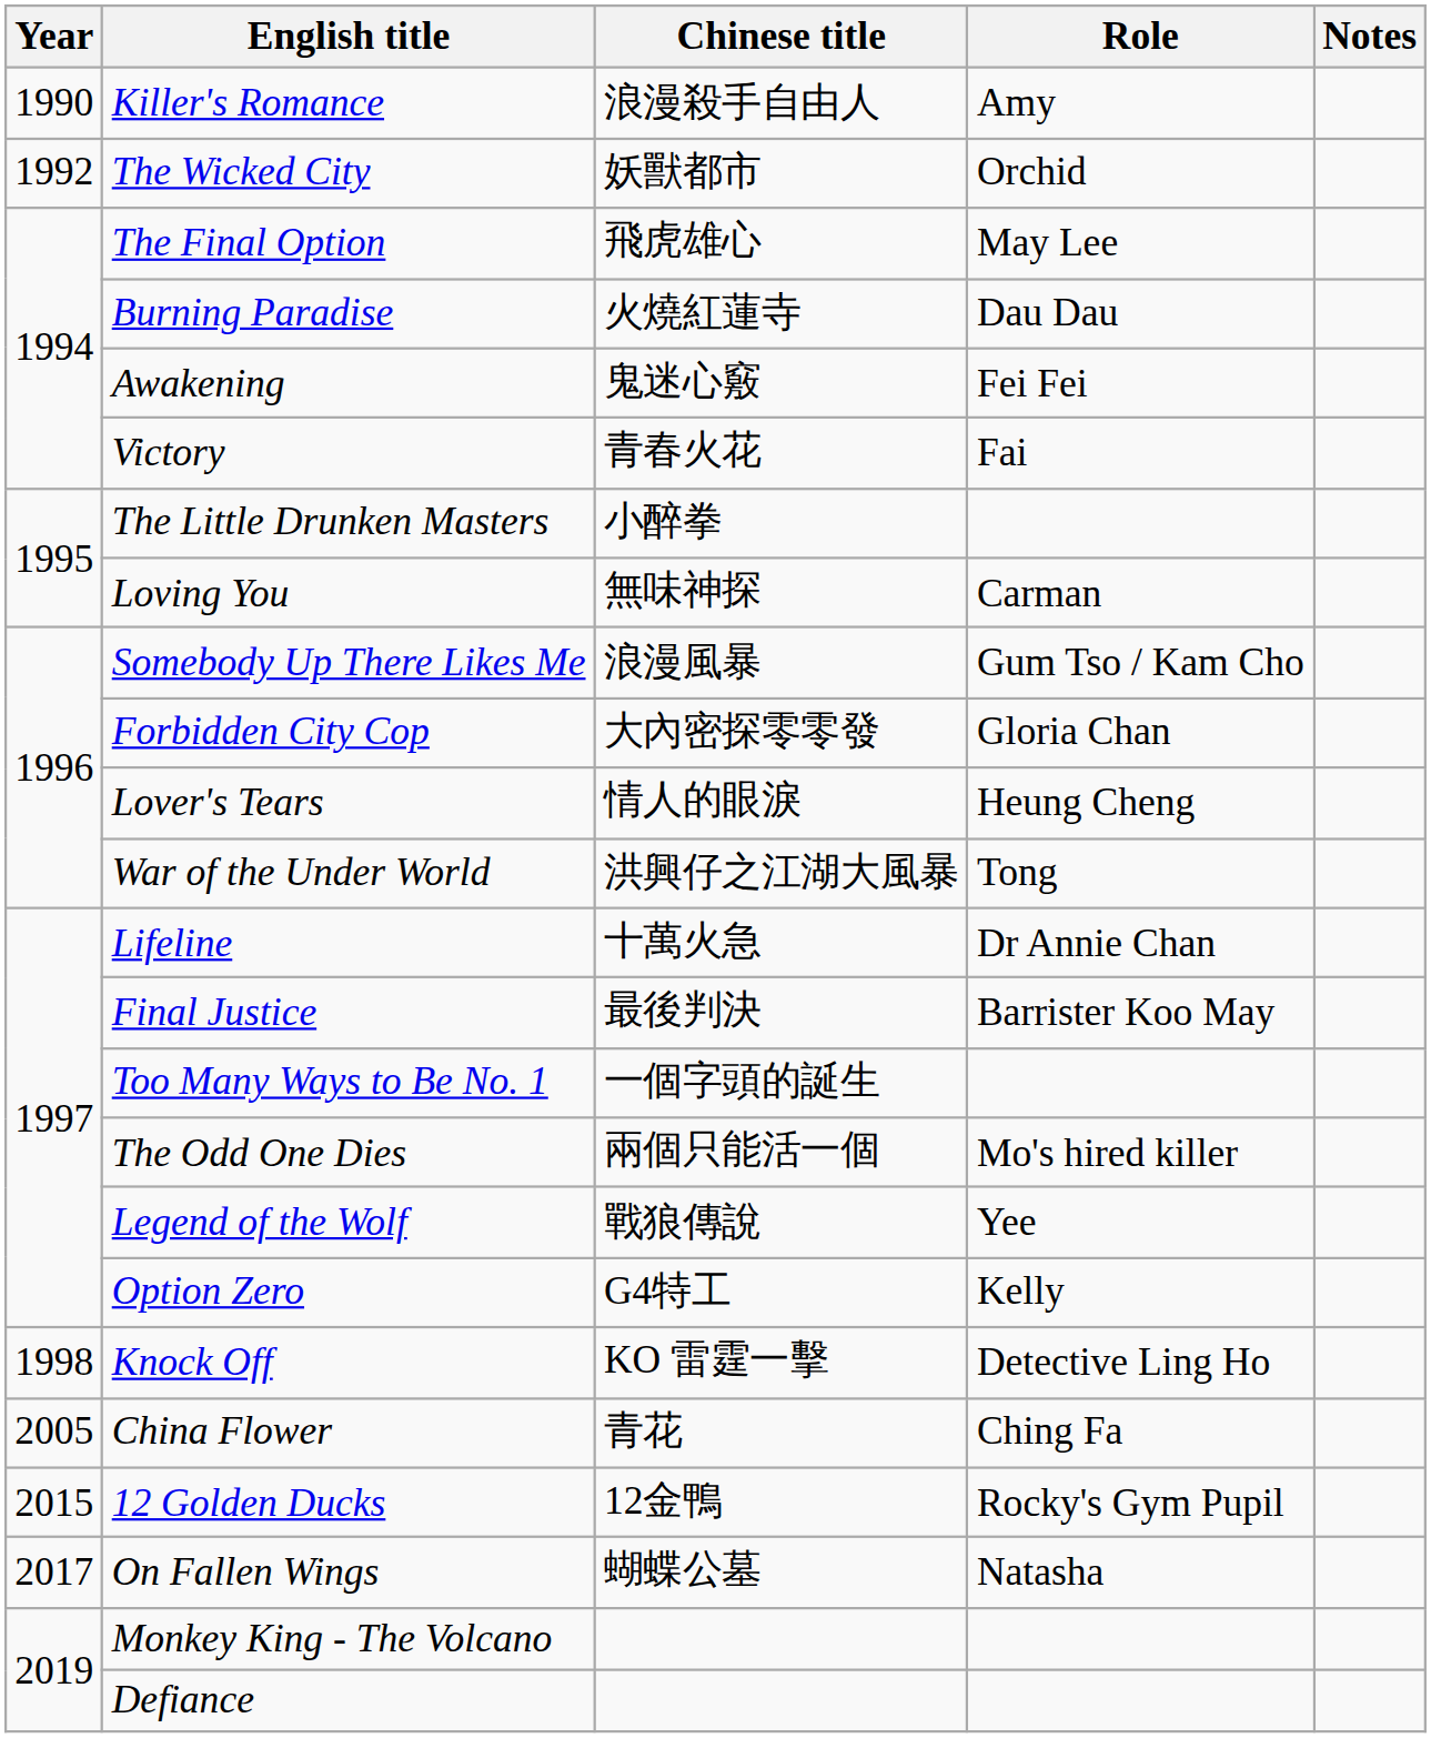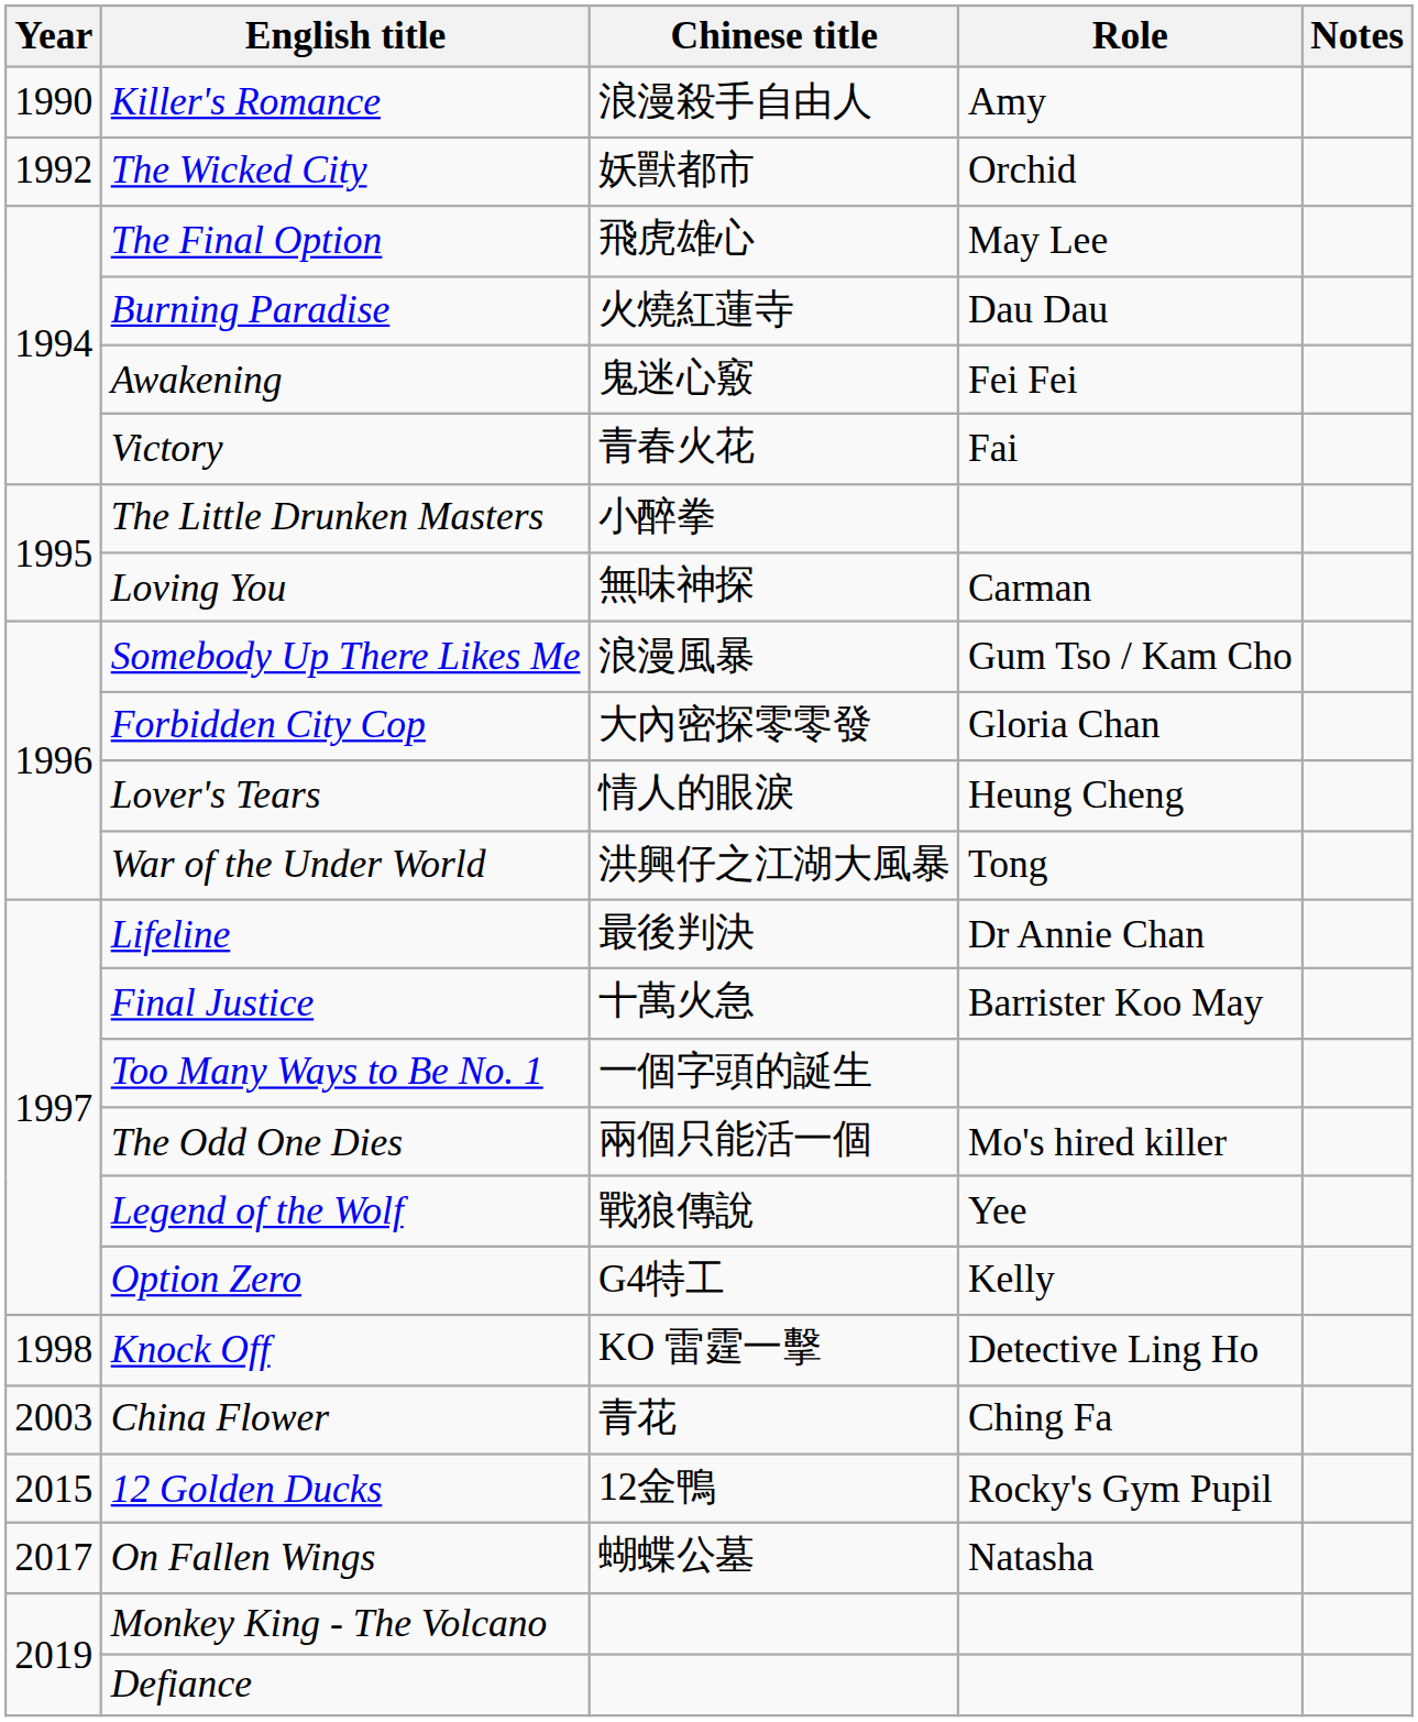Lifeline | Chinese title: 十萬火急 -> 最後判決
Final Justice | Chinese title: 最後判決 -> 十萬火急
China Flower | Year: 2005 -> 2003
